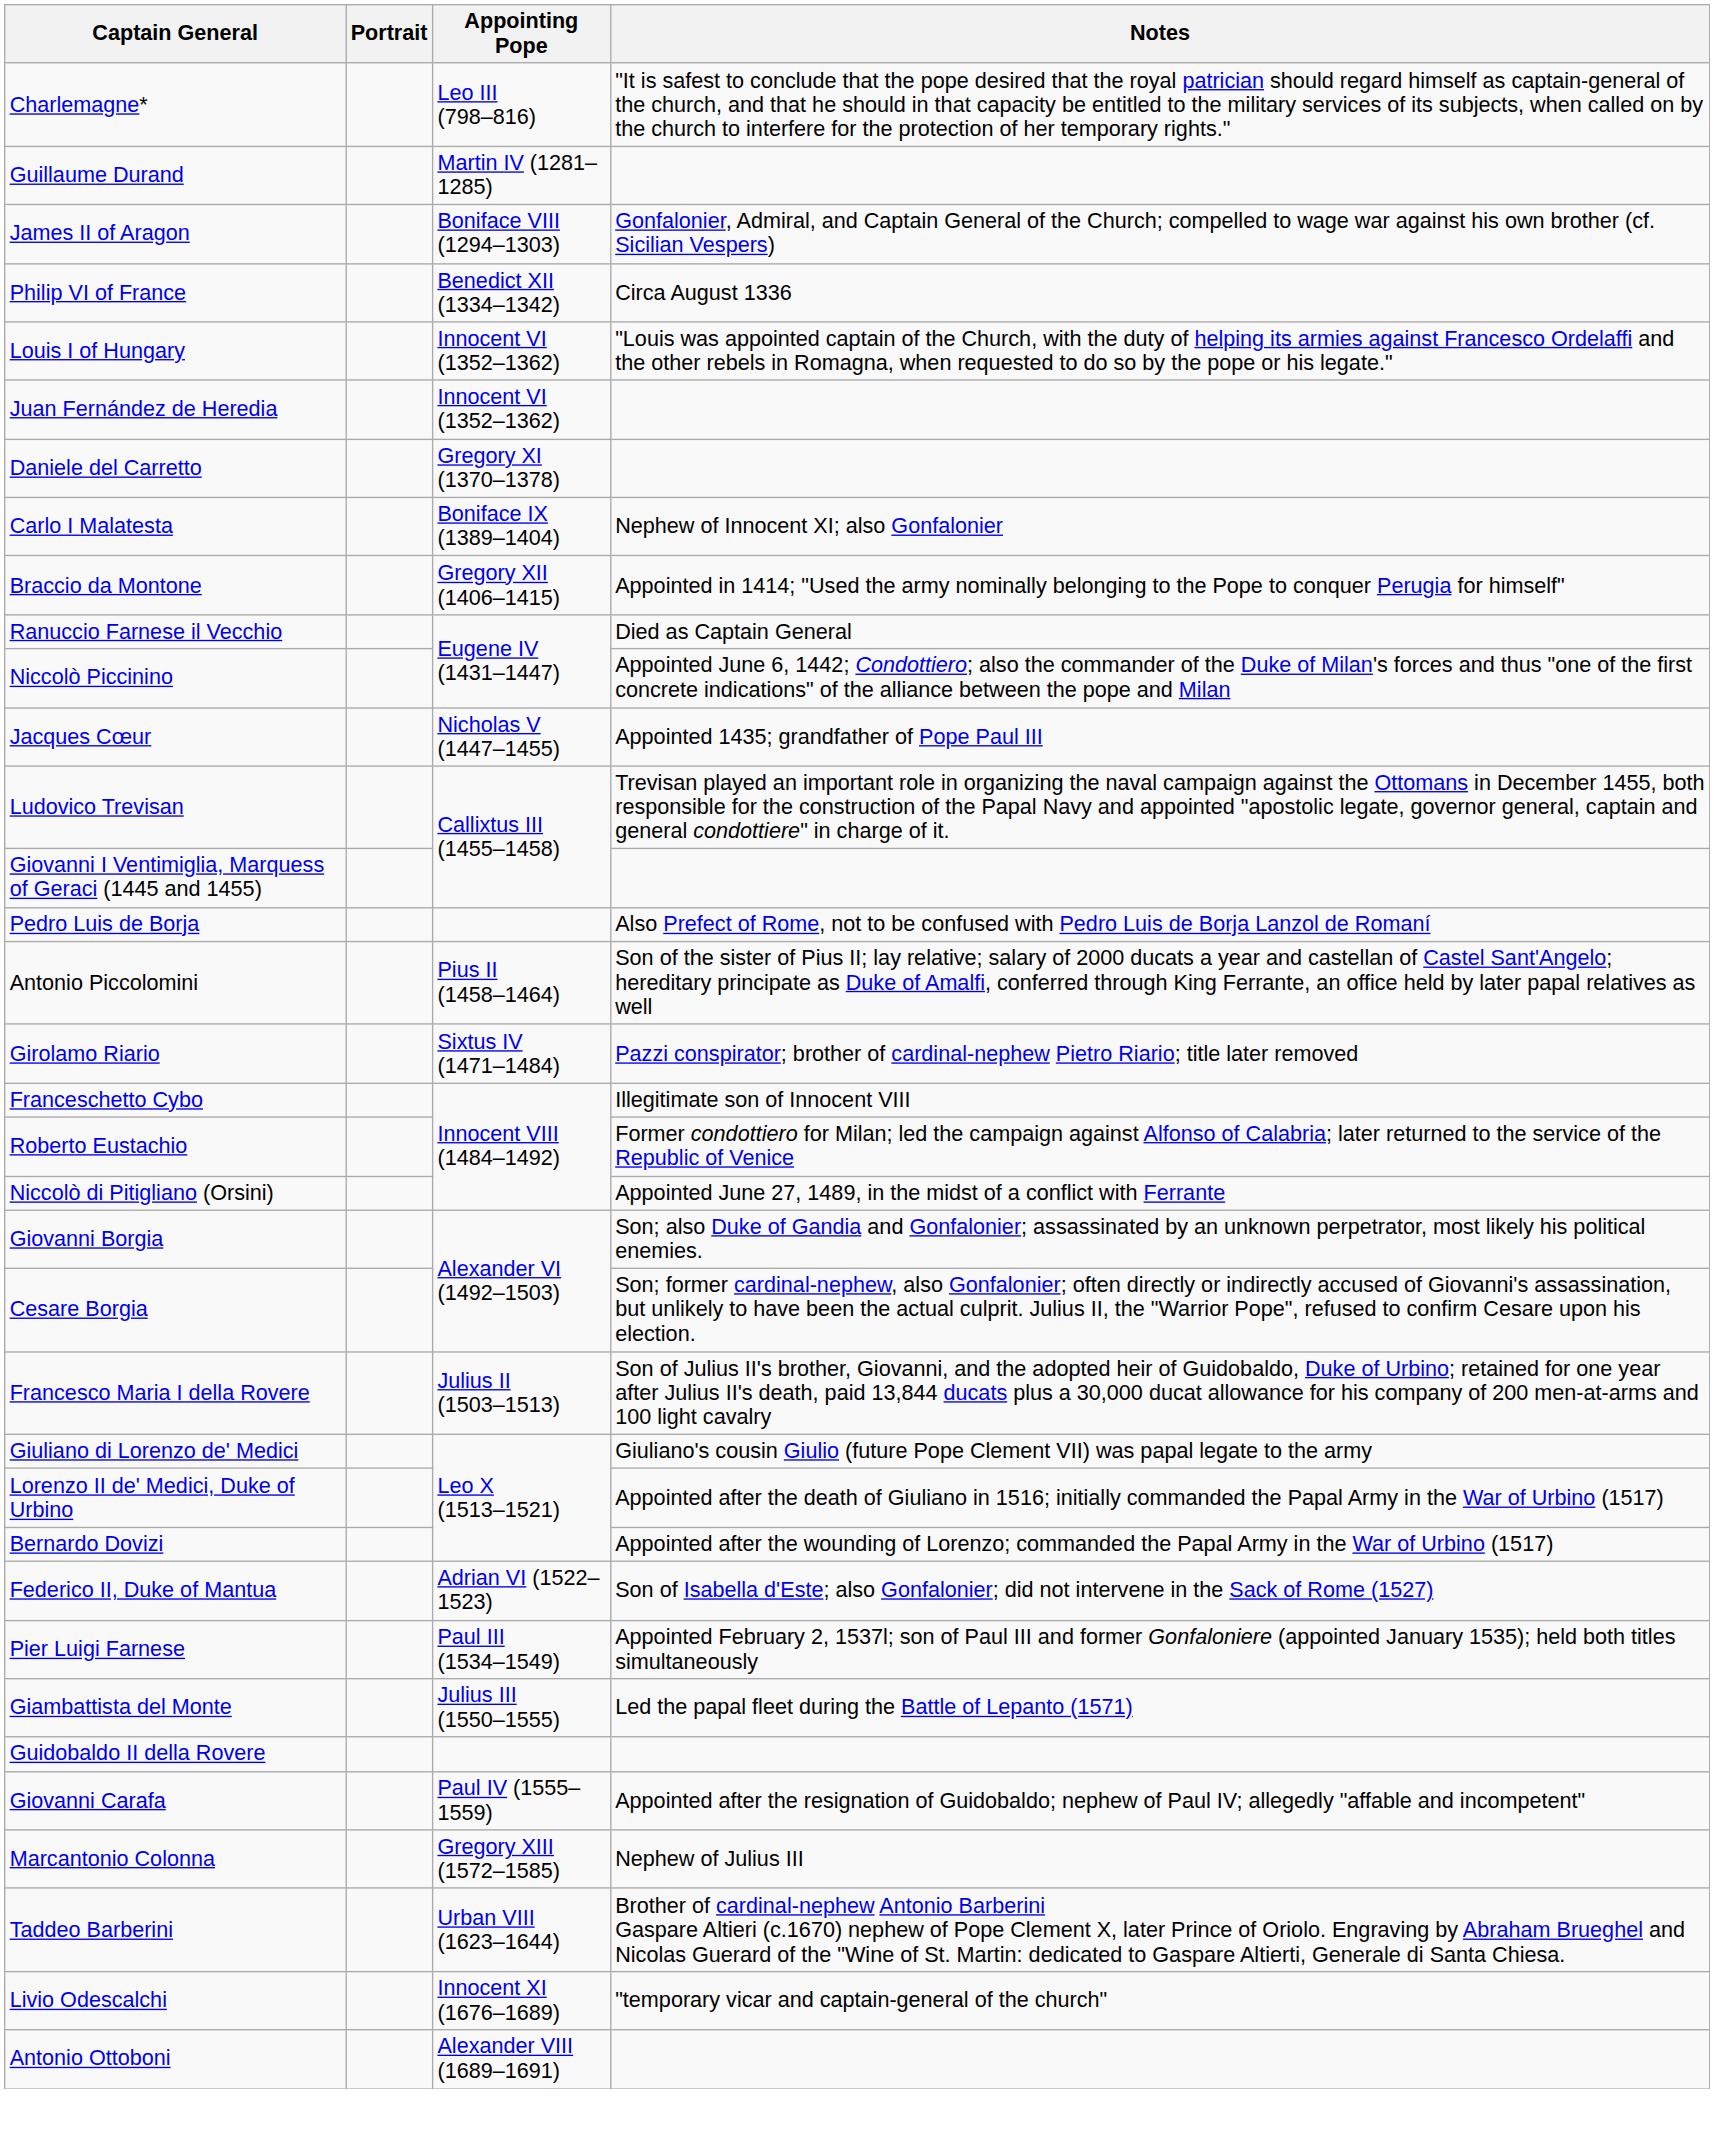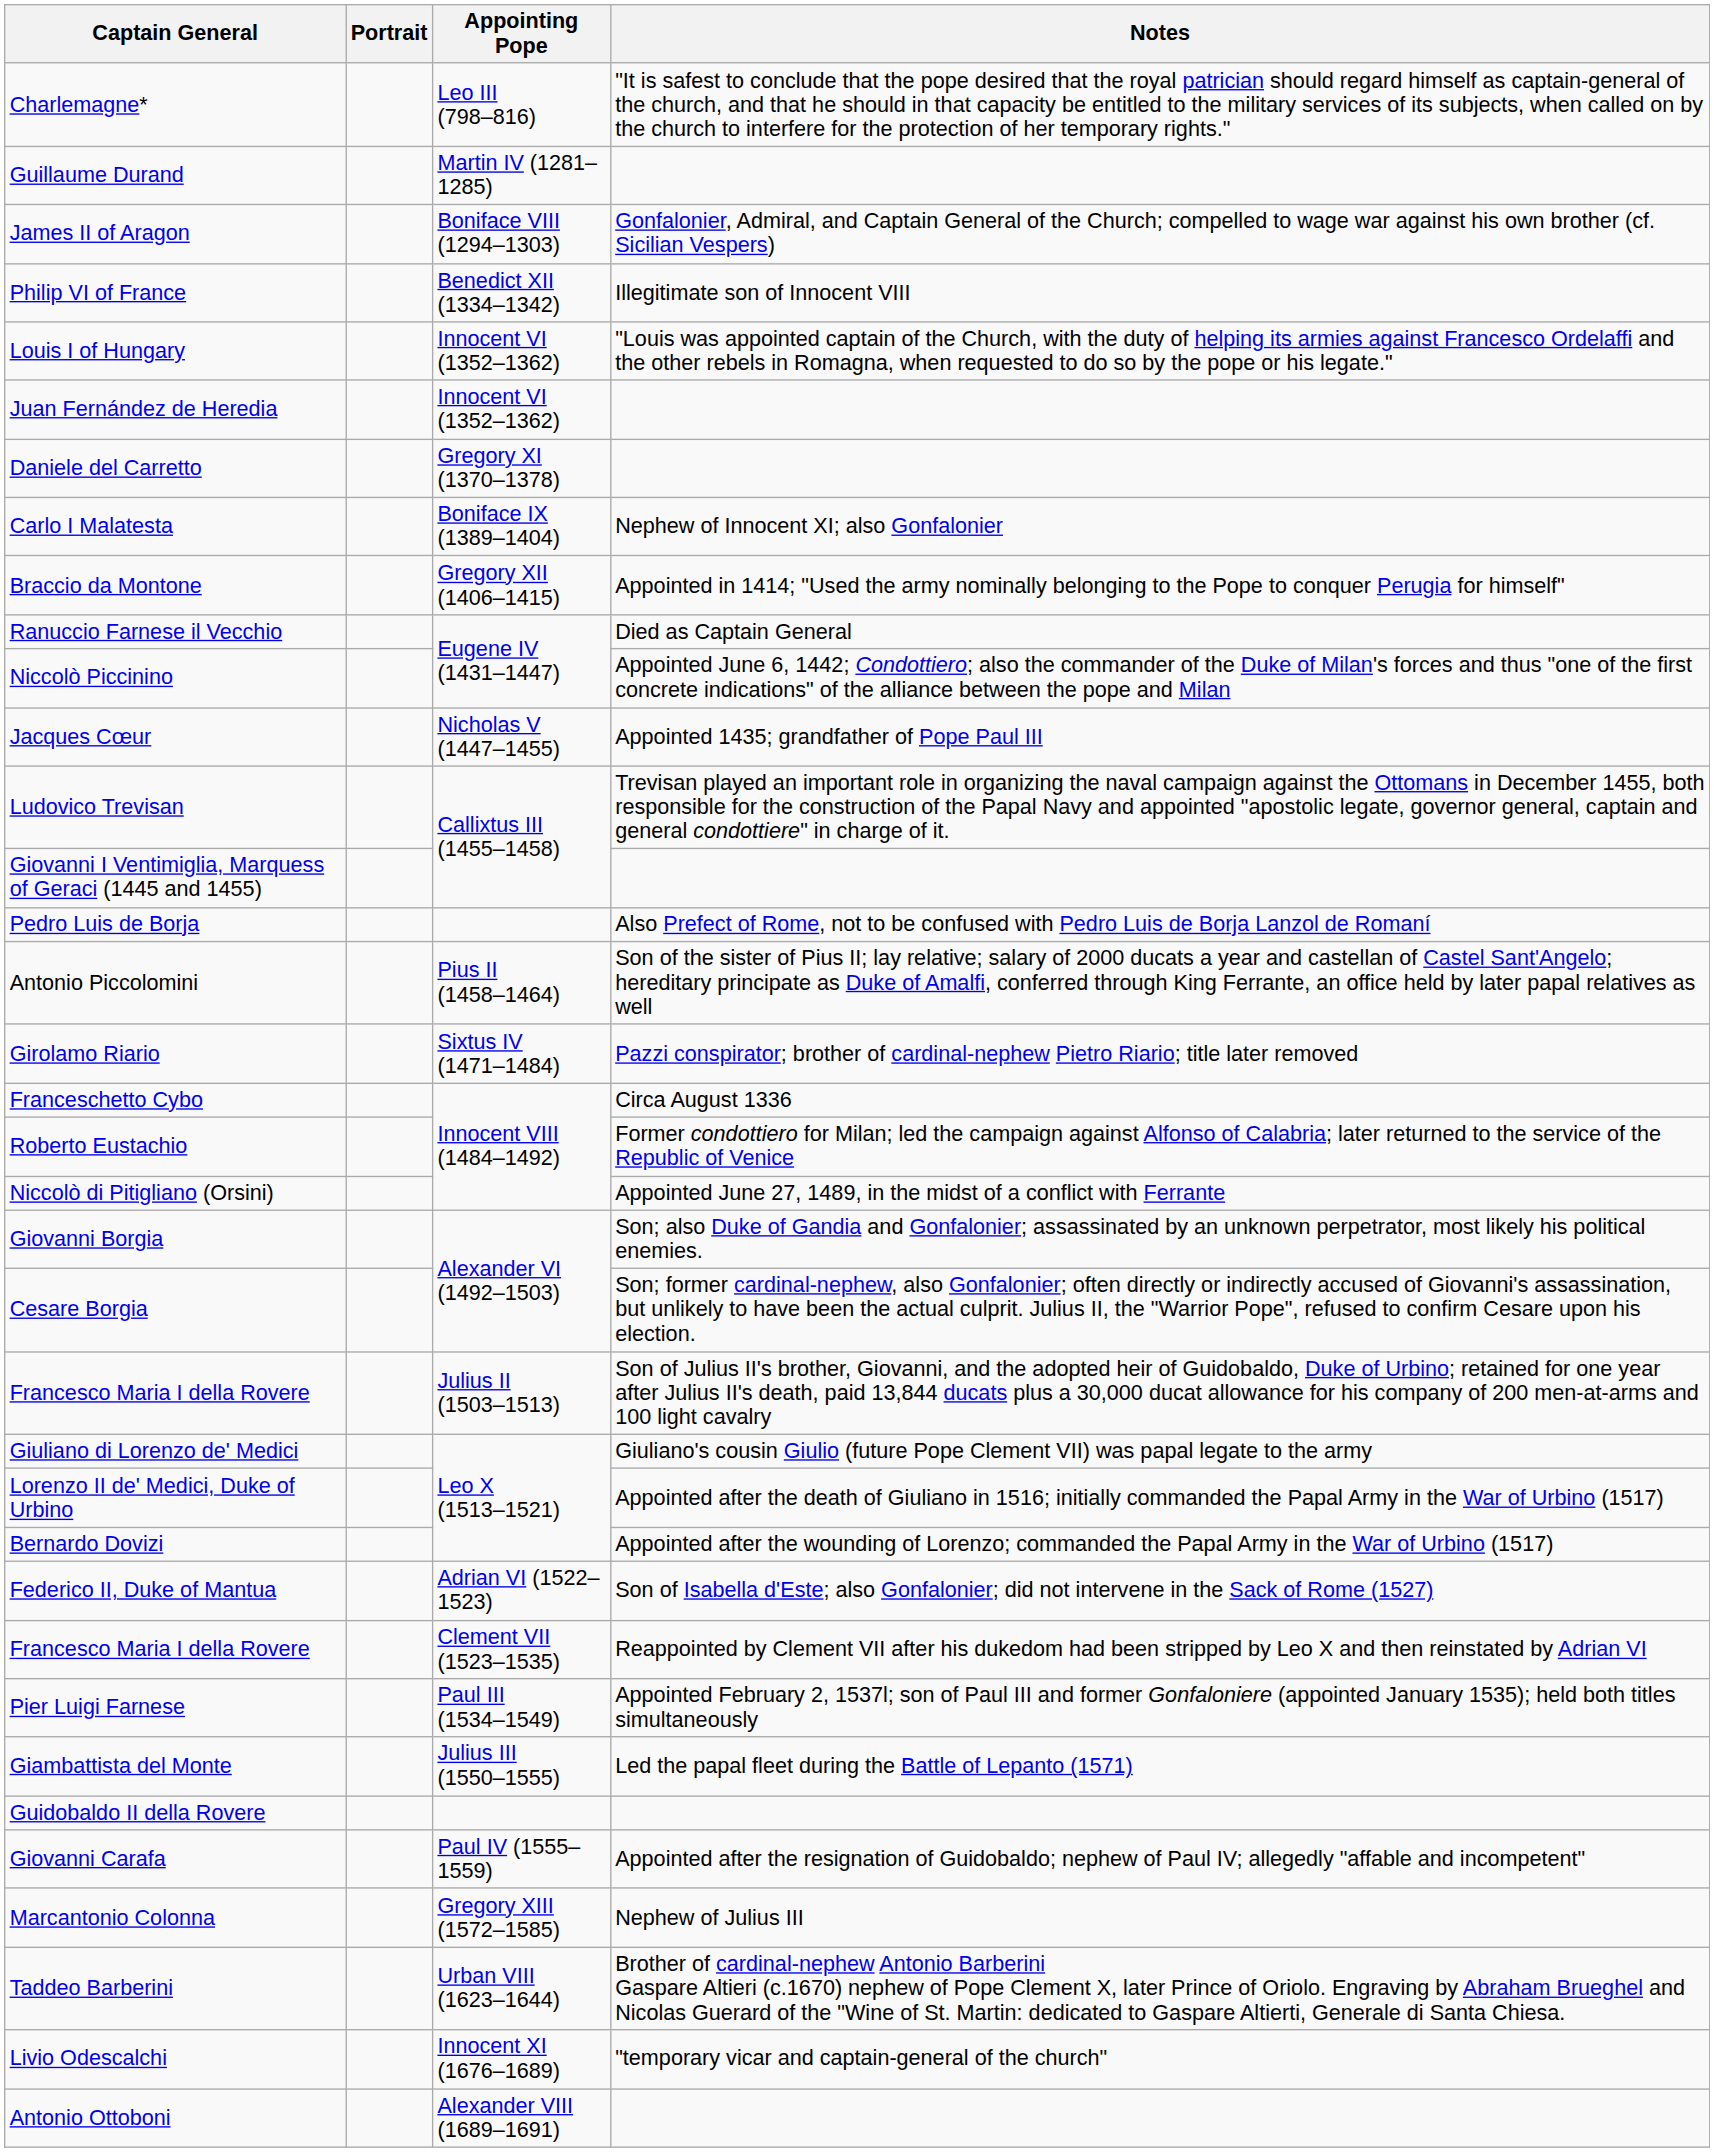Philip VI of France | Notes: Circa August 1336 -> Illegitimate son of Innocent VIII
Franceschetto Cybo | Notes: Illegitimate son of Innocent VIII -> Circa August 1336
+ row: Francesco Maria I della Rovere | Clement VII (1523–1535) | Reappointed by Clement VII after his dukedom had been stripped by Leo X and then reinstated by Adrian VI
